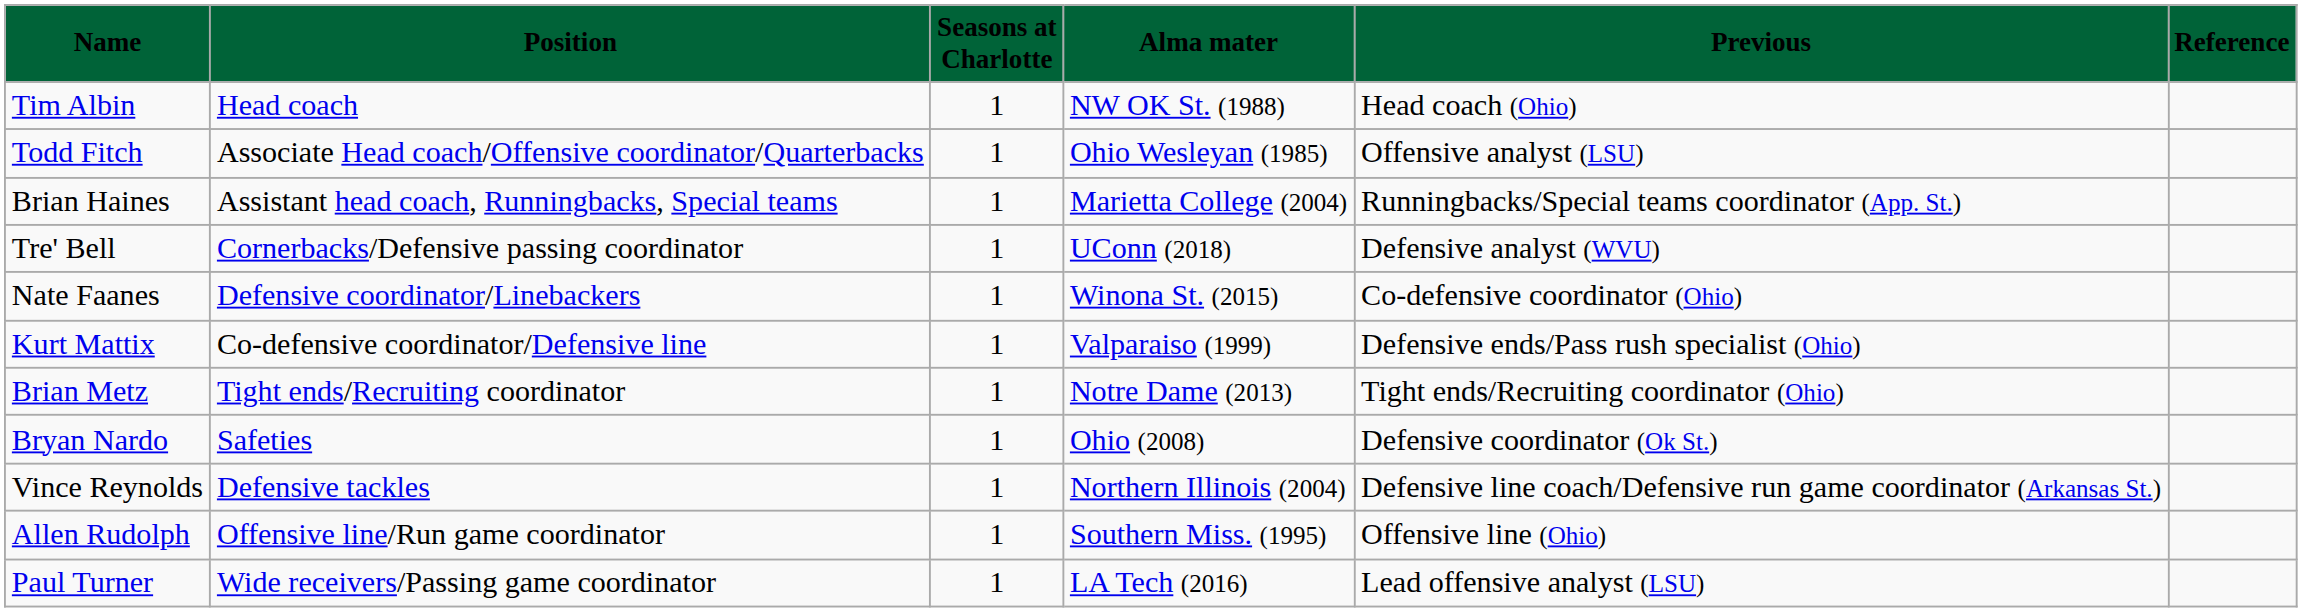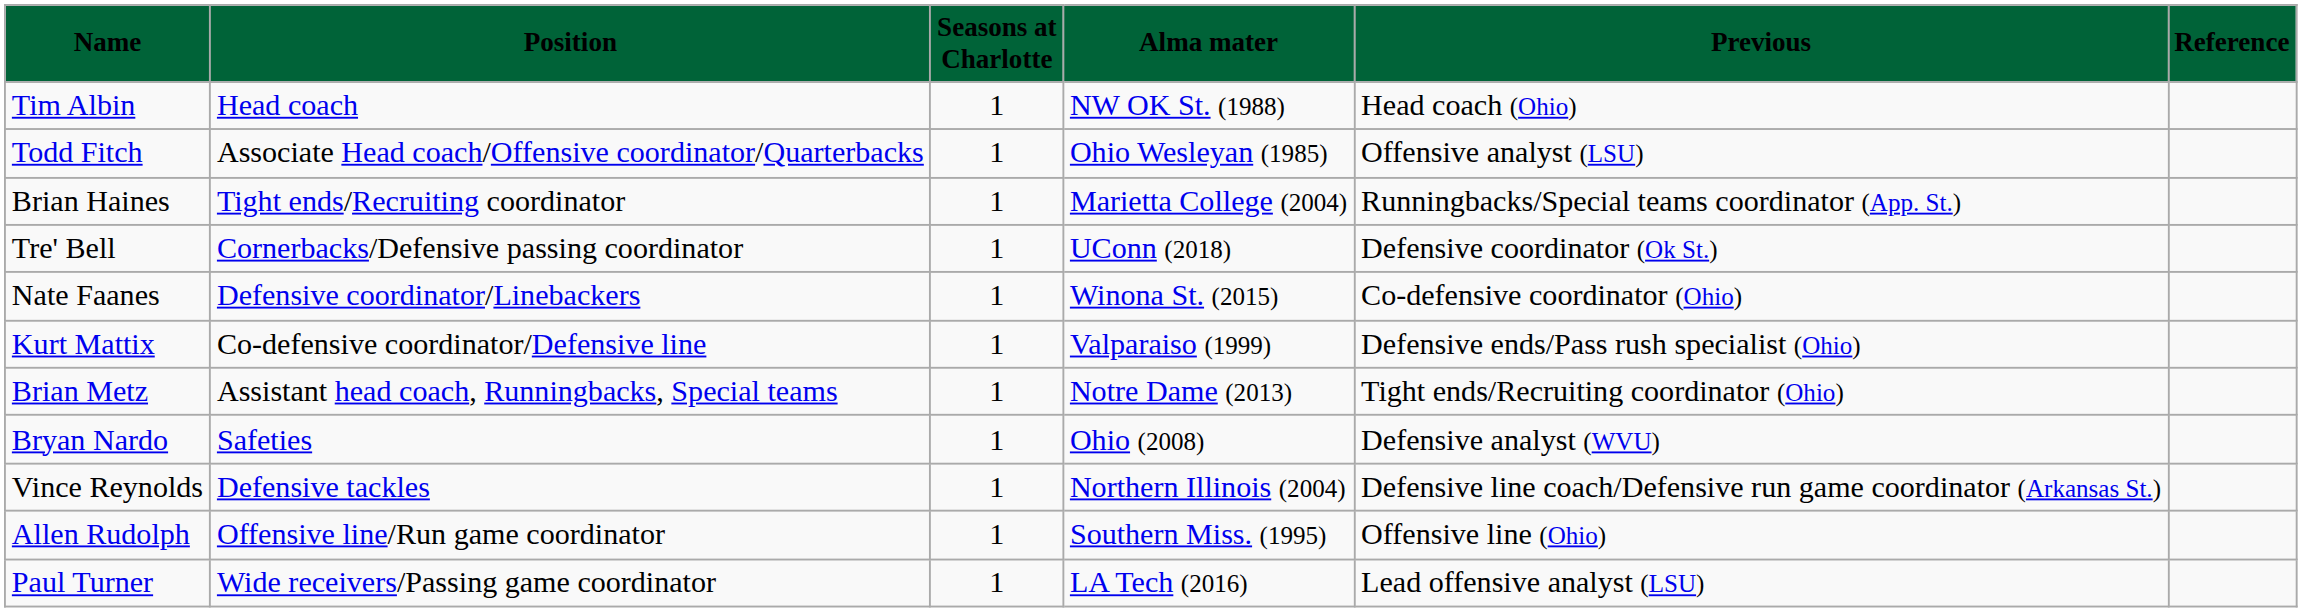Brian Haines | column 2: Assistant head coach, Runningbacks, Special teams -> Tight ends/Recruiting coordinator
Tre' Bell | column 5: Defensive analyst (WVU) -> Defensive coordinator (Ok St.)
Brian Metz | column 2: Tight ends/Recruiting coordinator -> Assistant head coach, Runningbacks, Special teams
Bryan Nardo | column 5: Defensive coordinator (Ok St.) -> Defensive analyst (WVU)
